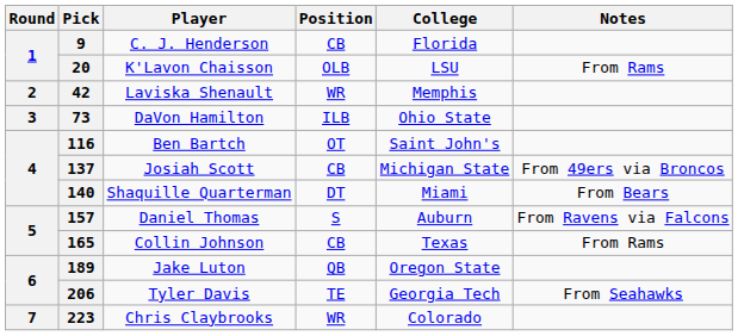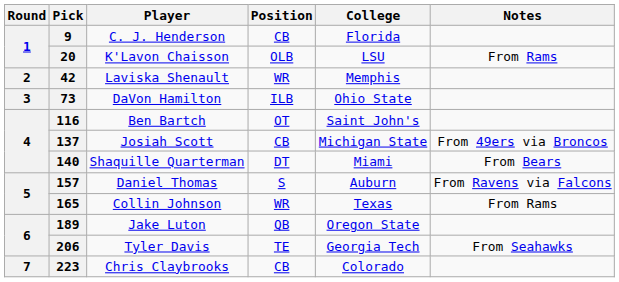165 | Position: CB -> WR
223 | Position: WR -> CB
